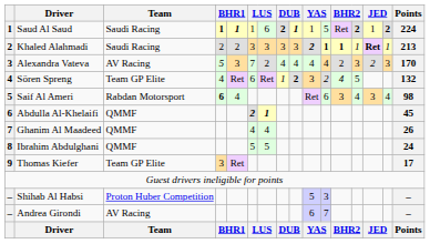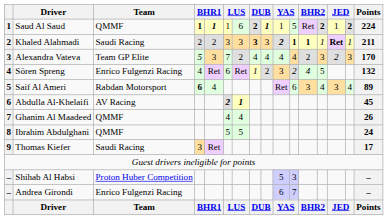Saud Al Saud | Team: Saudi Racing -> QMMF
Khaled Alahmadi | column 8: normal -> bold
Khaled Alahmadi | Points: 213 -> 211
Alexandra Vateva | Team: AV Racing -> Team GP Elite
Sören Spreng | Team: Team GP Elite -> Enrico Fulgenzi Racing
Sören Spreng | column 9: bold -> normal
Saif Al Ameri | Points: 98 -> 89
Abdulla Al-Khelaifi | Team: QMMF -> AV Racing
Thomas Kiefer | Team: Team GP Elite -> Saudi Racing
Andrea Girondi | Team: AV Racing -> Enrico Fulgenzi Racing
